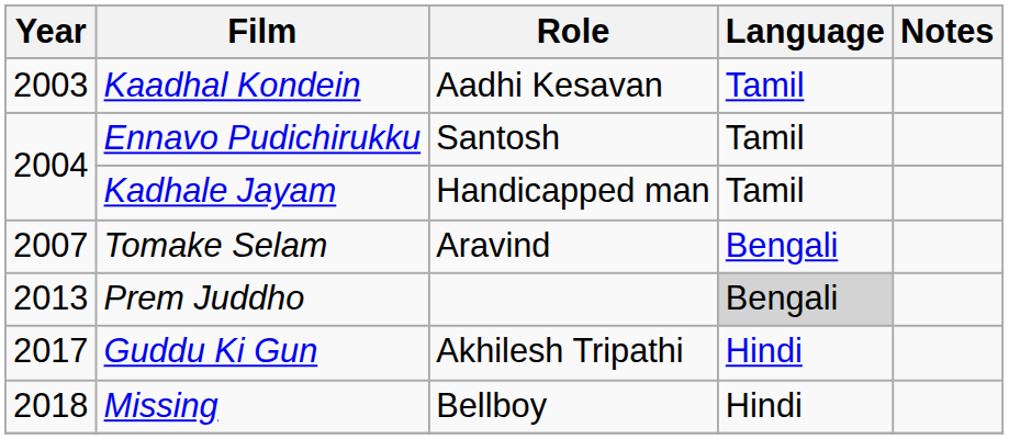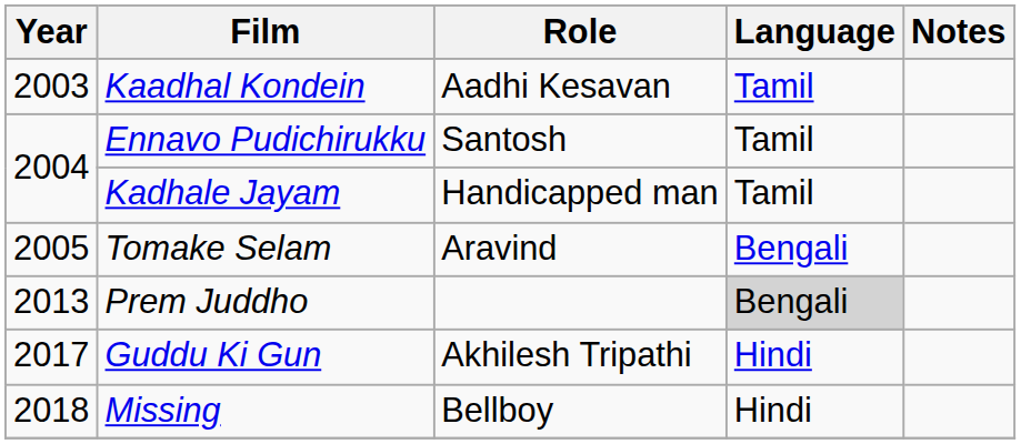Tomake Selam | Year: 2007 -> 2005
